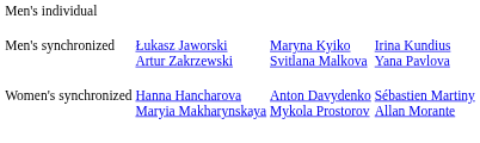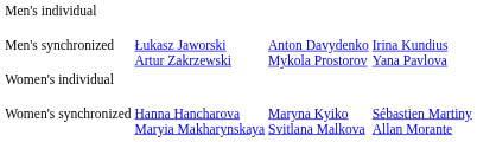Men's synchronized | column 3: Maryna Kyiko Svitlana Malkova -> Anton Davydenko Mykola Prostorov
+ row: Women's individual
Women's synchronized | column 3: Anton Davydenko Mykola Prostorov -> Maryna Kyiko Svitlana Malkova
